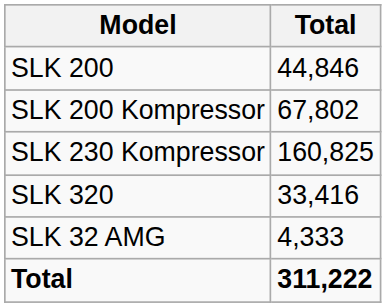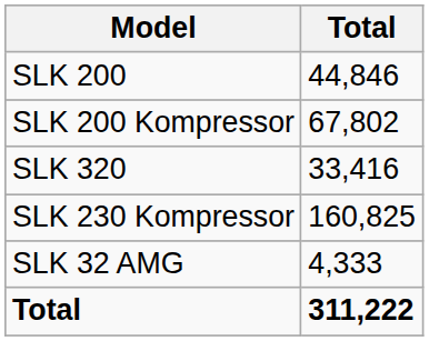rows swapped: SLK 230 Kompressor <-> SLK 320
